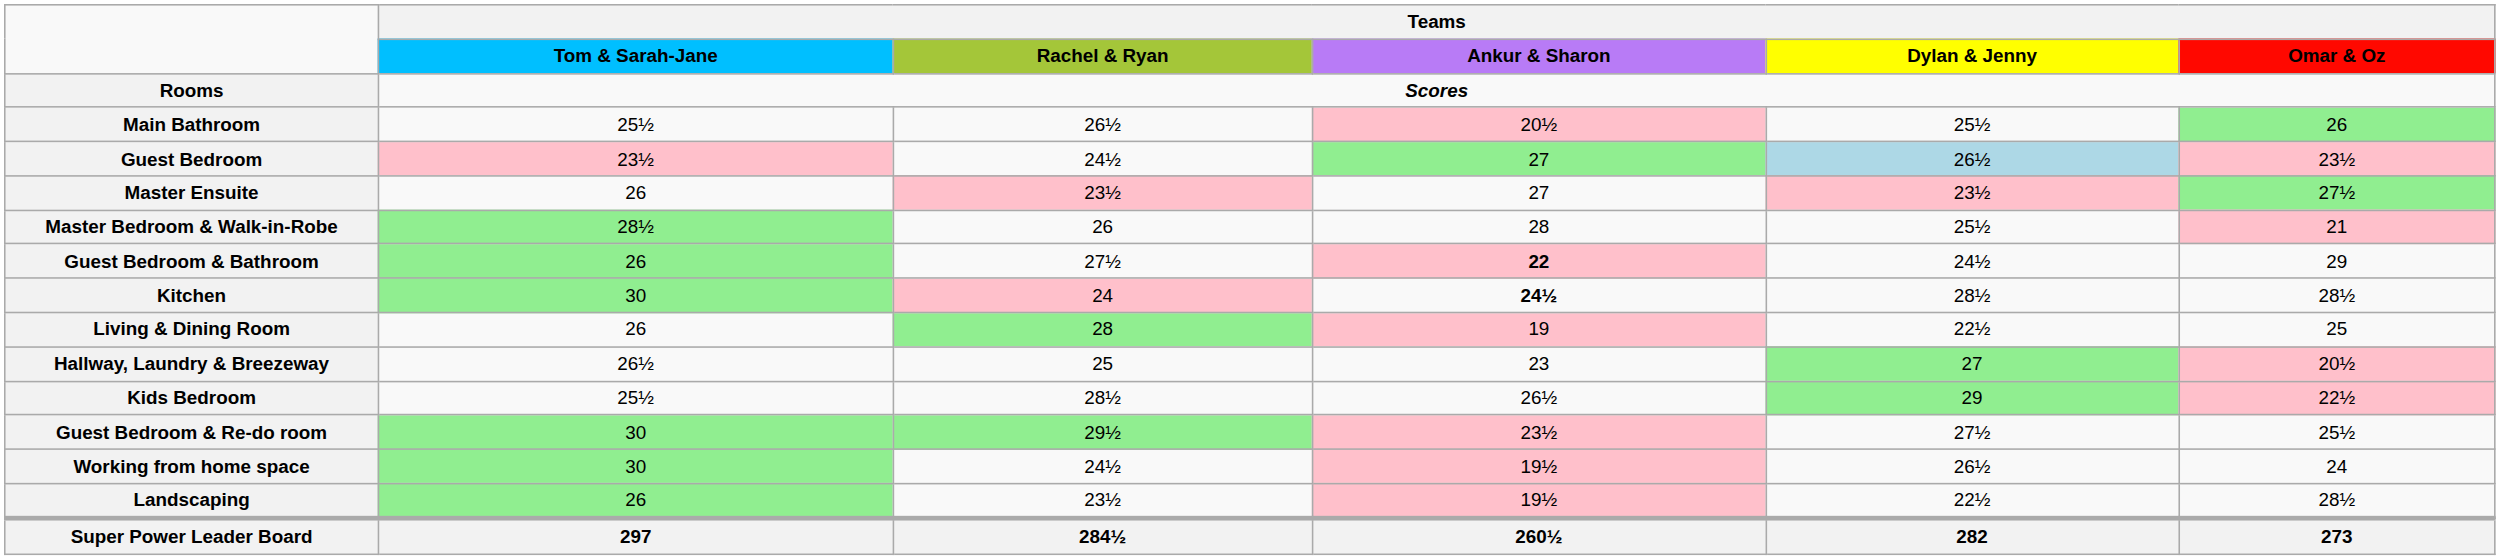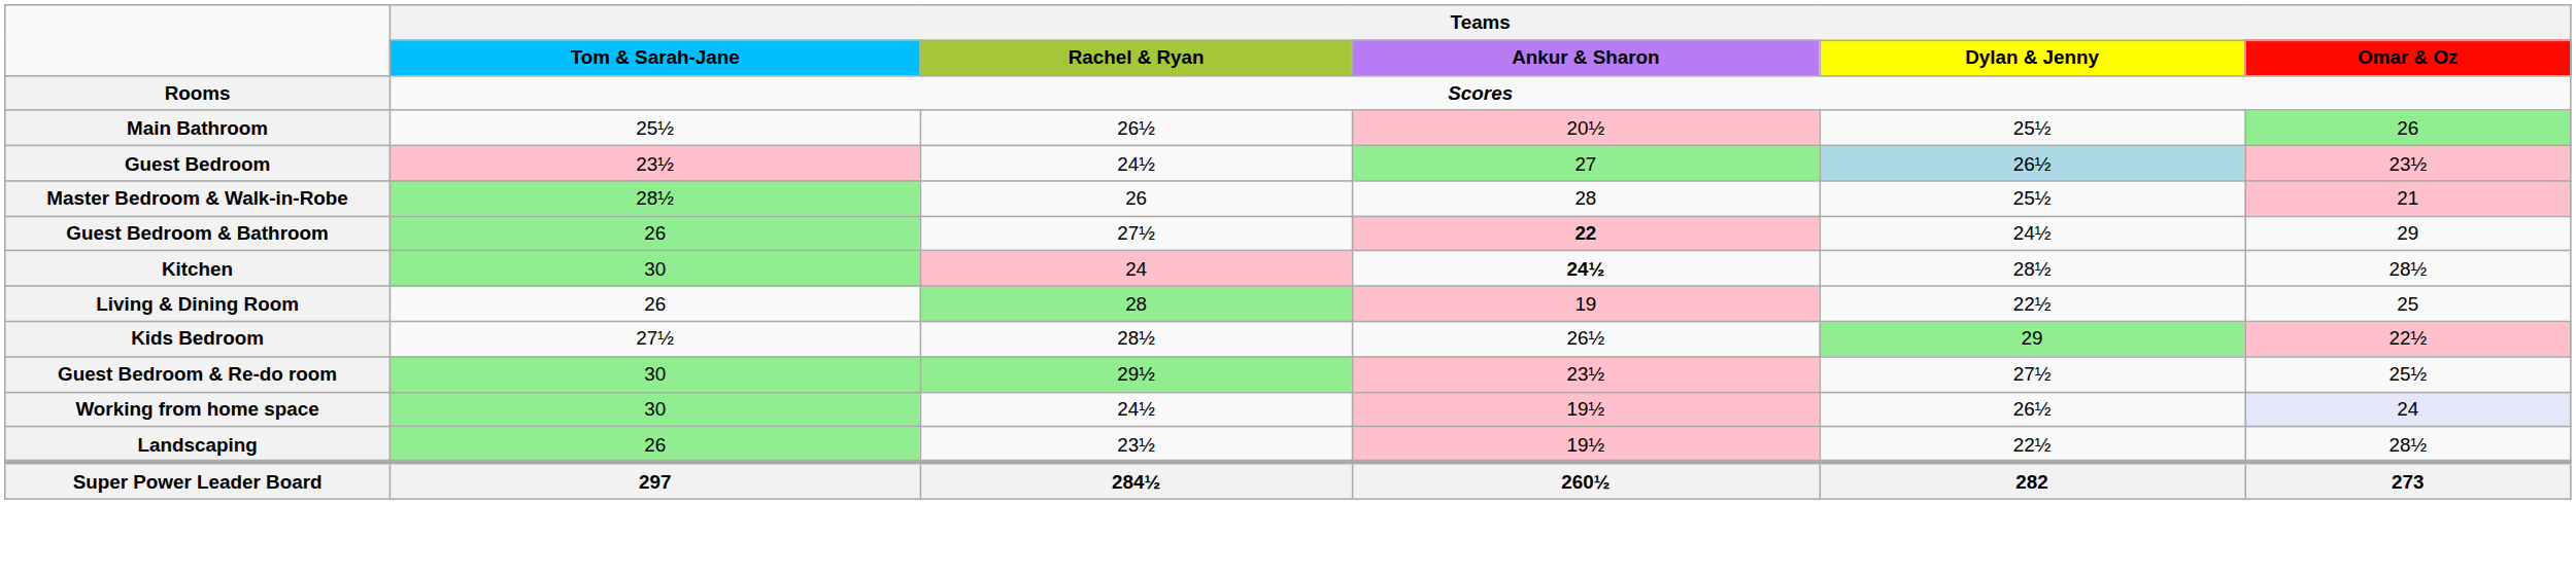- row: Master Ensuite | 26 | 23½ | 27 | 23½ | 27½
- row: Hallway, Laundry & Breezeway | 26½ | 25 | 23 | 27 | 20½
Kids Bedroom | Teams / Tom & Sarah-Jane: 25½ -> 27½
Working from home space | Teams / Omar & Oz: no background -> lavender background
